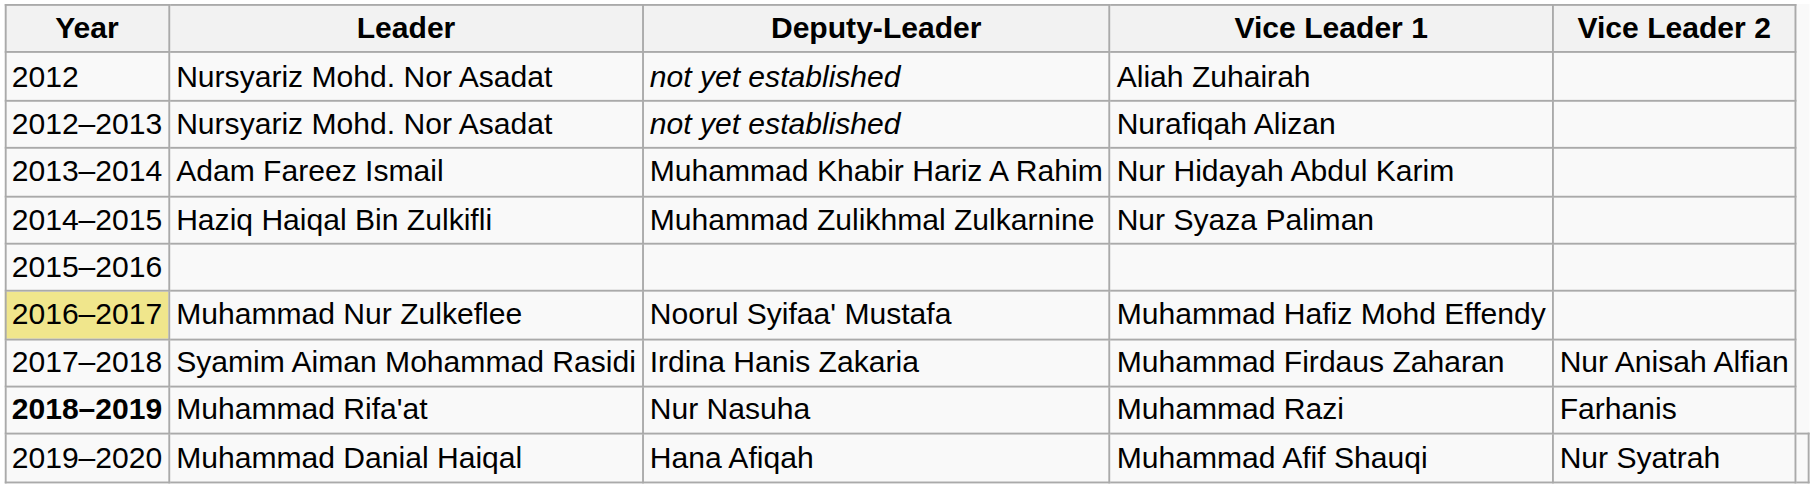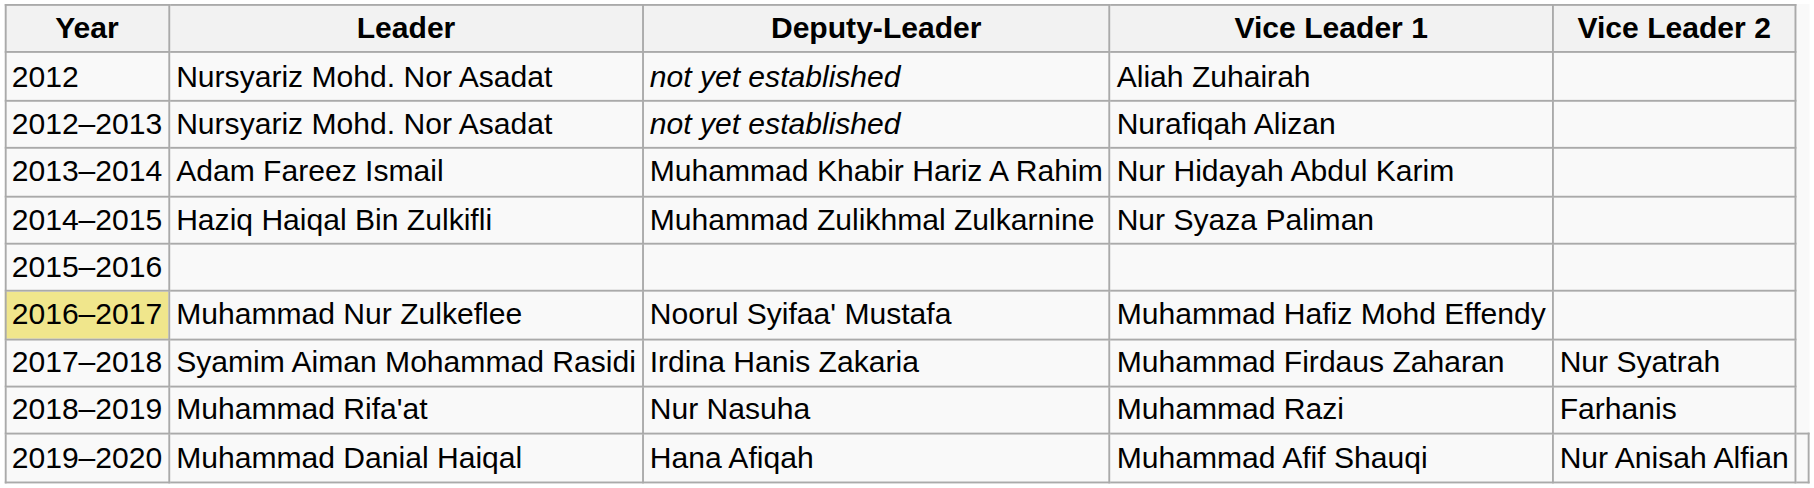Muhammad Firdaus Zaharan | Vice Leader 2: Nur Anisah Alfian -> Nur Syatrah
Muhammad Razi | Year: bold -> normal
Muhammad Afif Shauqi | Vice Leader 2: Nur Syatrah -> Nur Anisah Alfian
